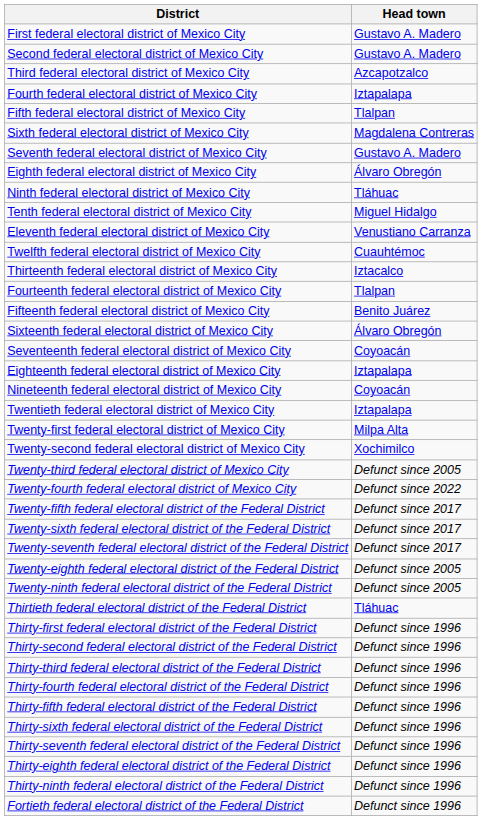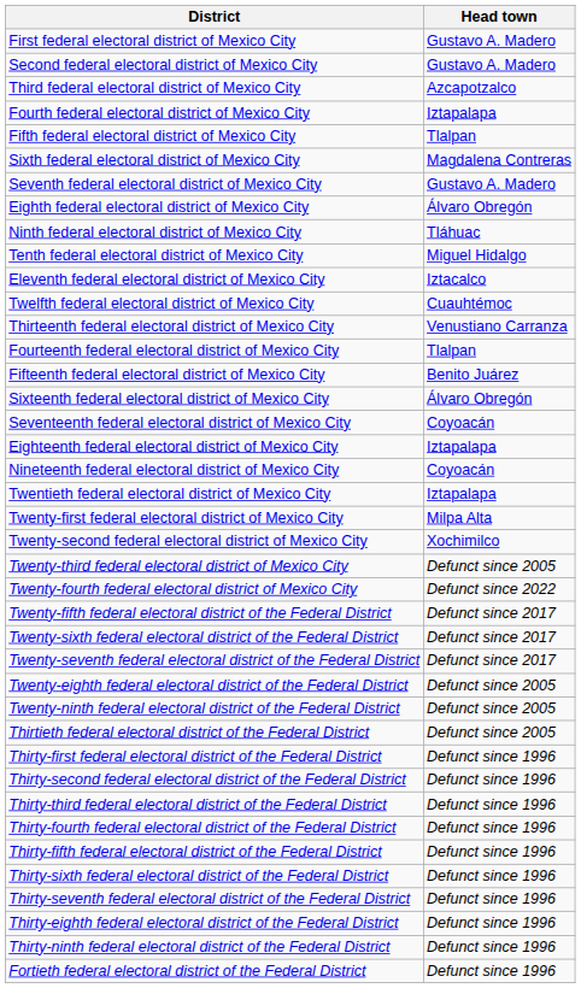Eleventh federal electoral district of Mexico City | Head town: Venustiano Carranza -> Iztacalco
Thirteenth federal electoral district of Mexico City | Head town: Iztacalco -> Venustiano Carranza
Thirtieth federal electoral district of the Federal District | Head town: Tláhuac -> Defunct since 2005
